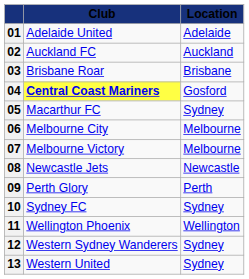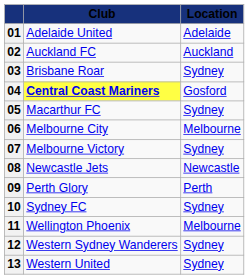03 | Location: Brisbane -> Sydney
07 | Location: Melbourne -> Sydney
11 | Location: Wellington -> Melbourne
